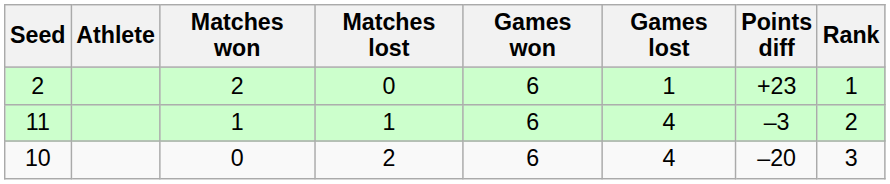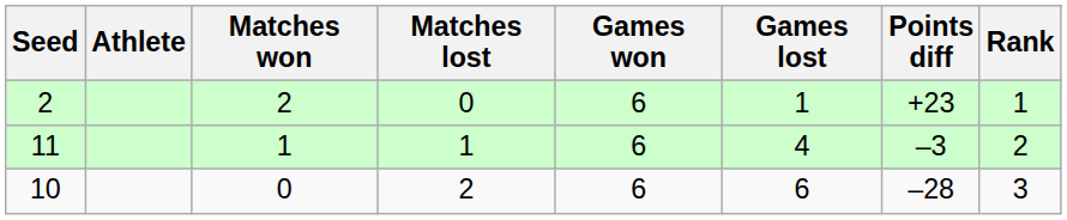10 | Games lost: 4 -> 6
10 | Points diff: –20 -> –28
